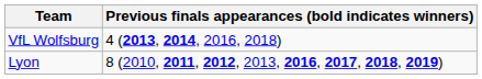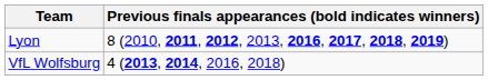rows swapped: VfL Wolfsburg <-> Lyon
